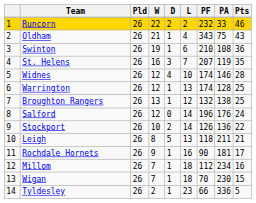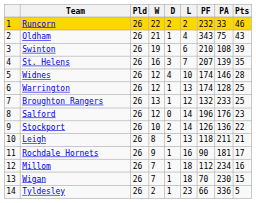Swinton | Pts: 36 -> 39
St. Helens | PA: 119 -> 139
Broughton Rangers | PA: 138 -> 233
Salford | Pts: 24 -> 23
